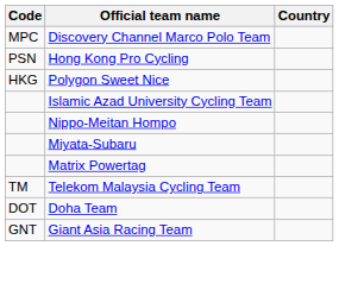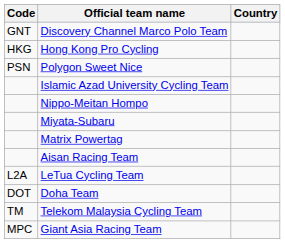Discovery Channel Marco Polo Team | Code: MPC -> GNT
Hong Kong Pro Cycling | Code: PSN -> HKG
Polygon Sweet Nice | Code: HKG -> PSN
+ row: Aisan Racing Team
+ row: L2A | LeTua Cycling Team
rows swapped: Telekom Malaysia Cycling Team <-> Doha Team
Giant Asia Racing Team | Code: GNT -> MPC
